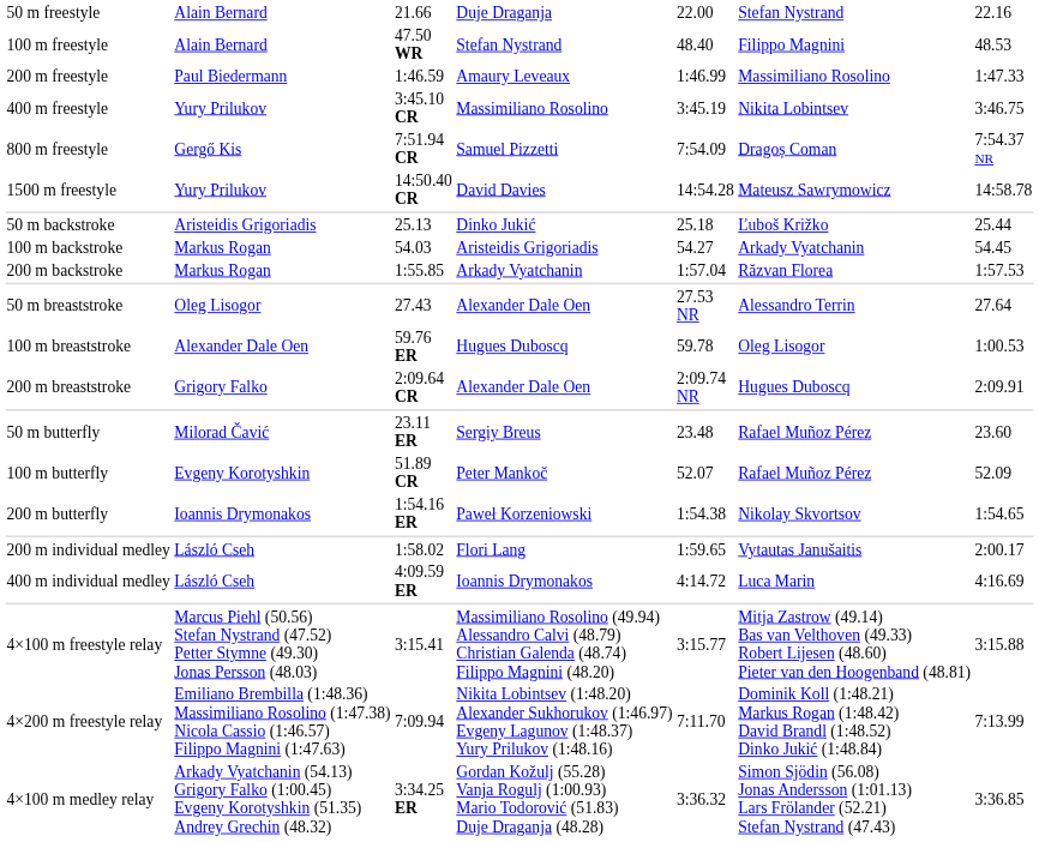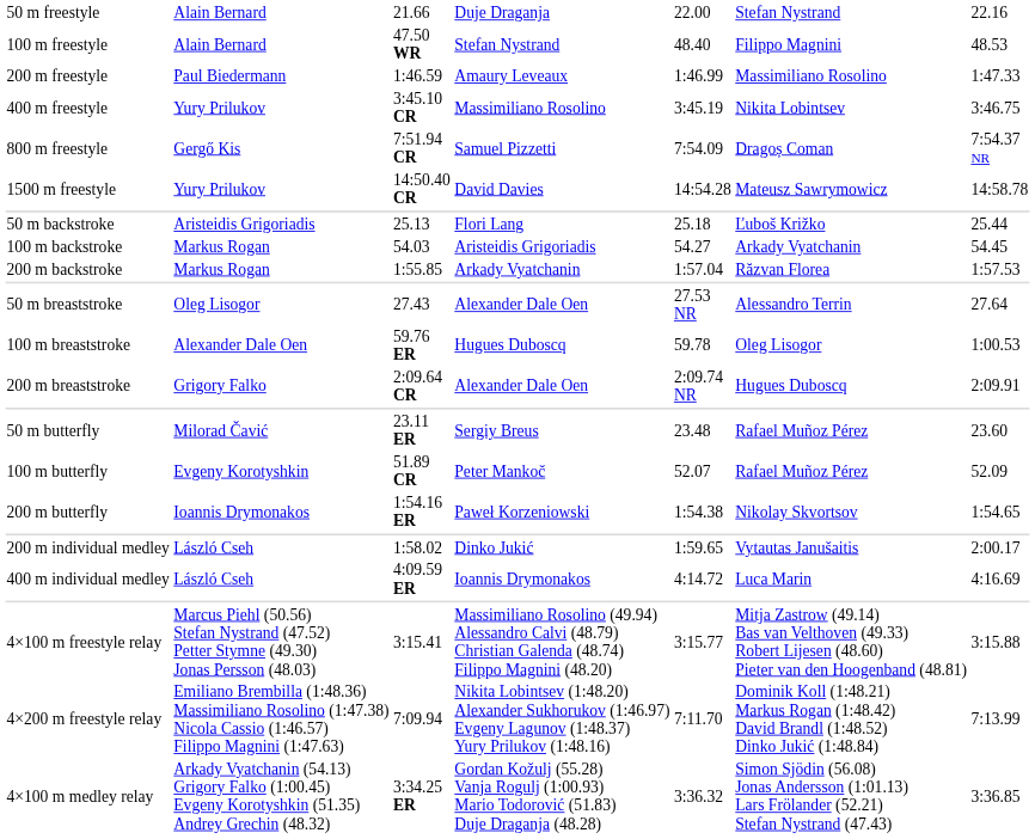50 m backstroke | column 4: Dinko Jukić -> Flori Lang
200 m individual medley | column 4: Flori Lang -> Dinko Jukić
